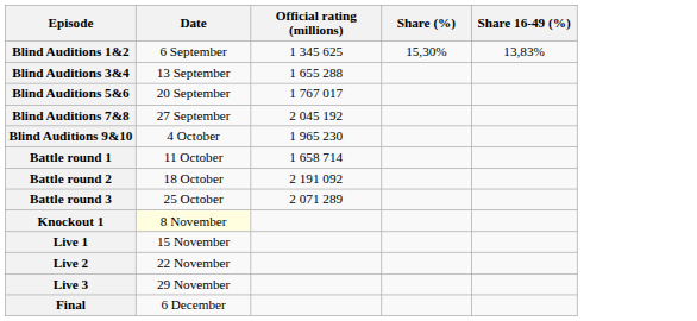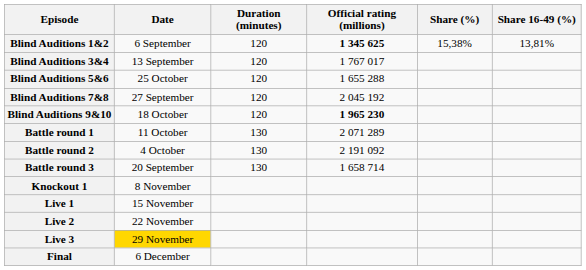+ column: Duration (minutes) | 120 | 120 | 120 | 120 | 120 | 130 | 130 | 130
Blind Auditions 1&2 | Official rating (millions): normal -> bold
Blind Auditions 1&2 | Share (%): 15,30% -> 15,38%
Blind Auditions 1&2 | Share 16-49 (%): 13,83% -> 13,81%
Blind Auditions 3&4 | Official rating (millions): 1 655 288 -> 1 767 017
Blind Auditions 5&6 | Date: 20 September -> 25 October
Blind Auditions 5&6 | Official rating (millions): 1 767 017 -> 1 655 288
Blind Auditions 9&10 | Date: 4 October -> 18 October
Blind Auditions 9&10 | Official rating (millions): normal -> bold
Battle round 1 | Official rating (millions): 1 658 714 -> 2 071 289
Battle round 2 | Date: 18 October -> 4 October
Battle round 3 | Date: 25 October -> 20 September
Battle round 3 | Official rating (millions): 2 071 289 -> 1 658 714
Knockout 1 | Date: lightyellow background -> no background
Live 3 | Date: no background -> gold background
